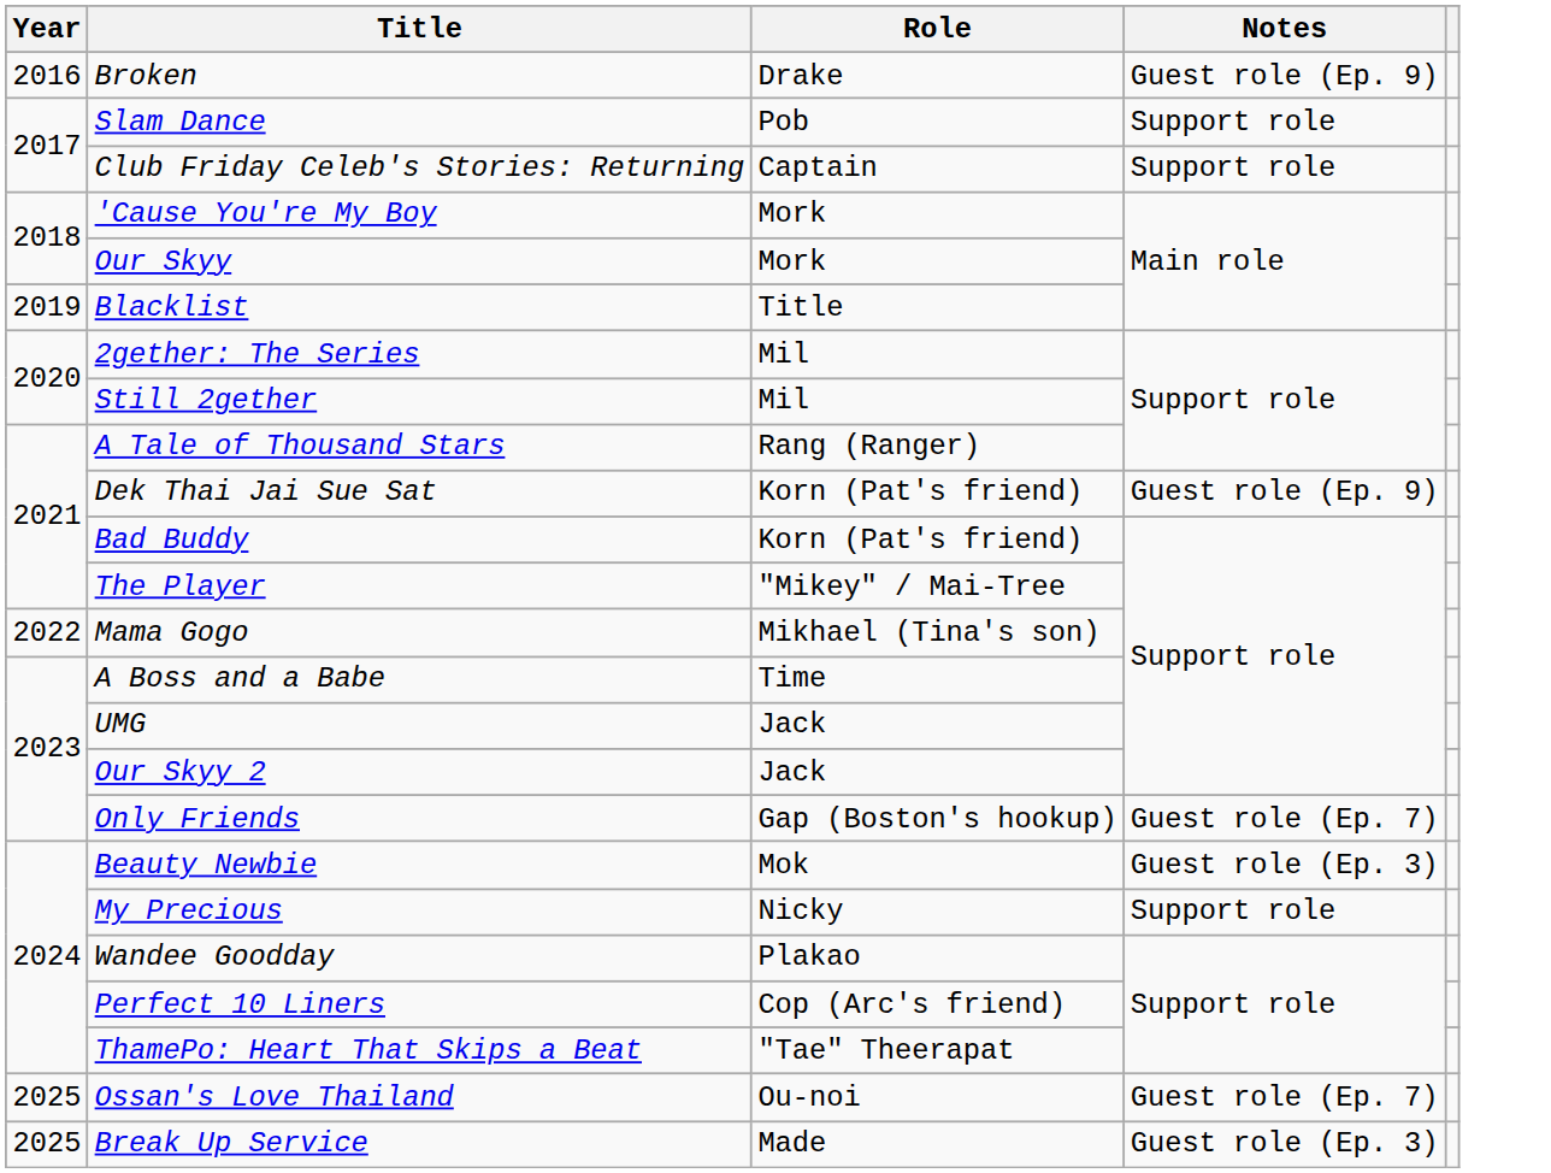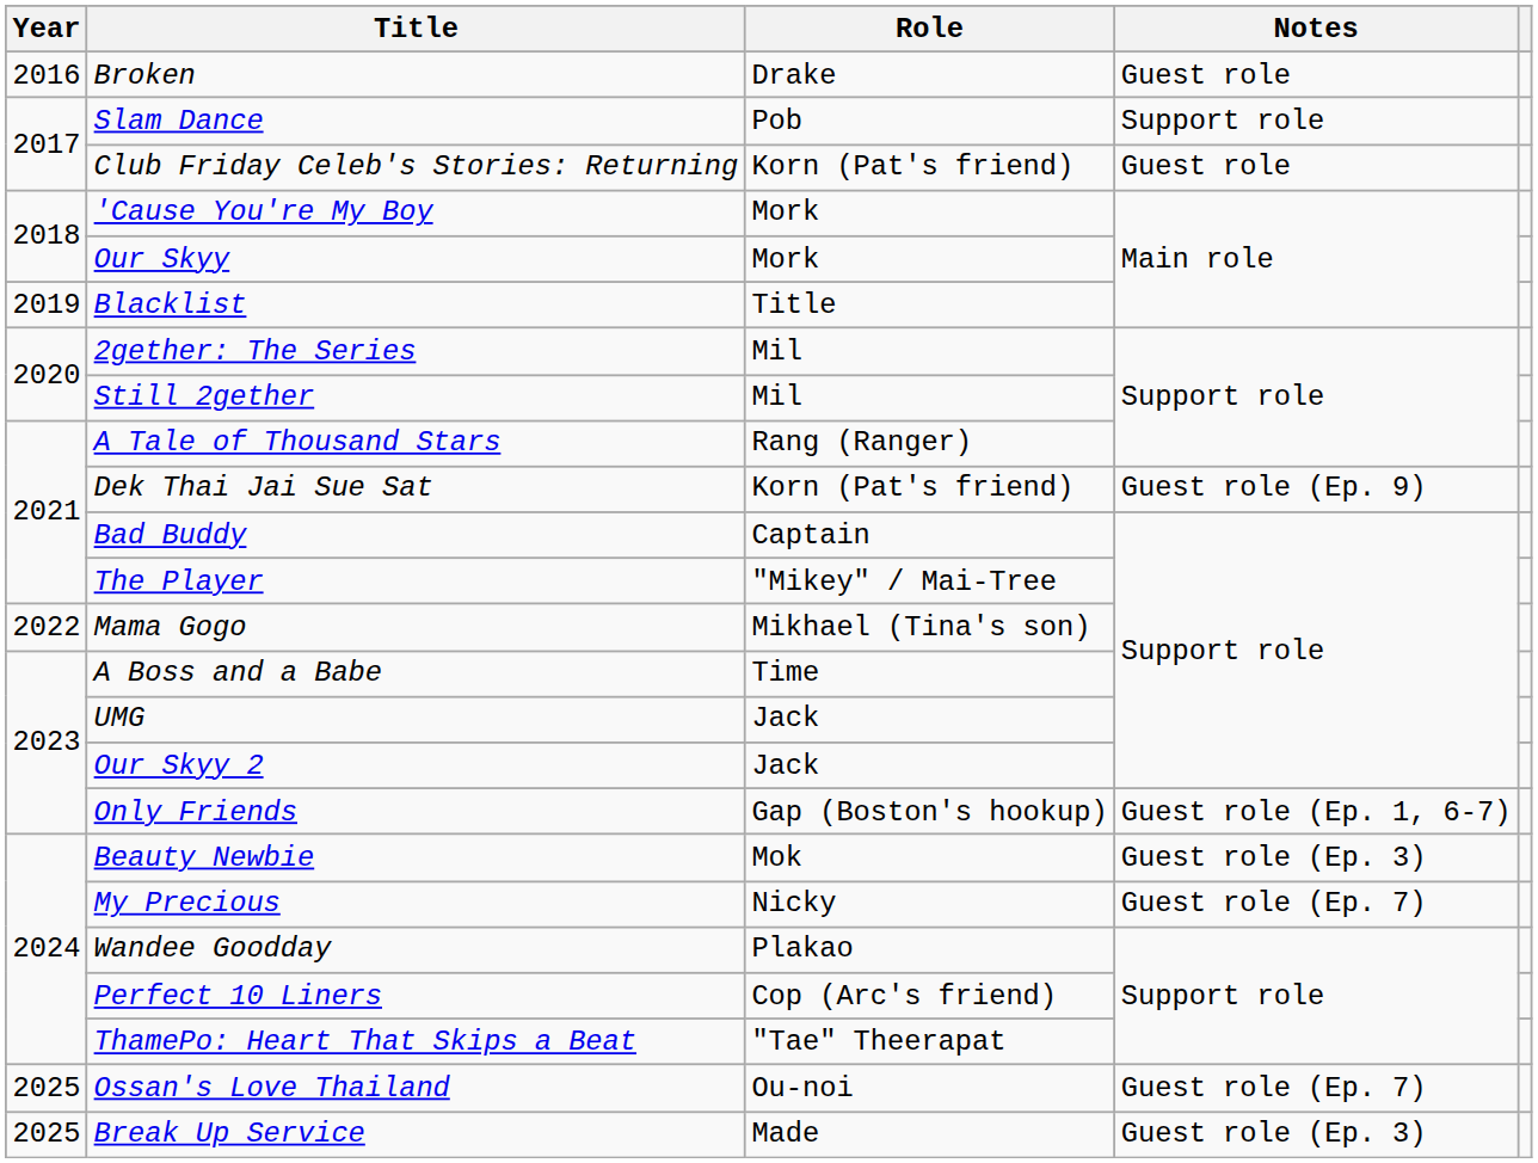Broken | Notes: Guest role (Ep. 9) -> Guest role
Club Friday Celeb's Stories: Returning | Role: Captain -> Korn (Pat's friend)
Club Friday Celeb's Stories: Returning | Notes: Support role -> Guest role
Bad Buddy | Role: Korn (Pat's friend) -> Captain
Only Friends | Notes: Guest role (Ep. 7) -> Guest role (Ep. 1, 6-7)
My Precious | Notes: Support role -> Guest role (Ep. 7)
